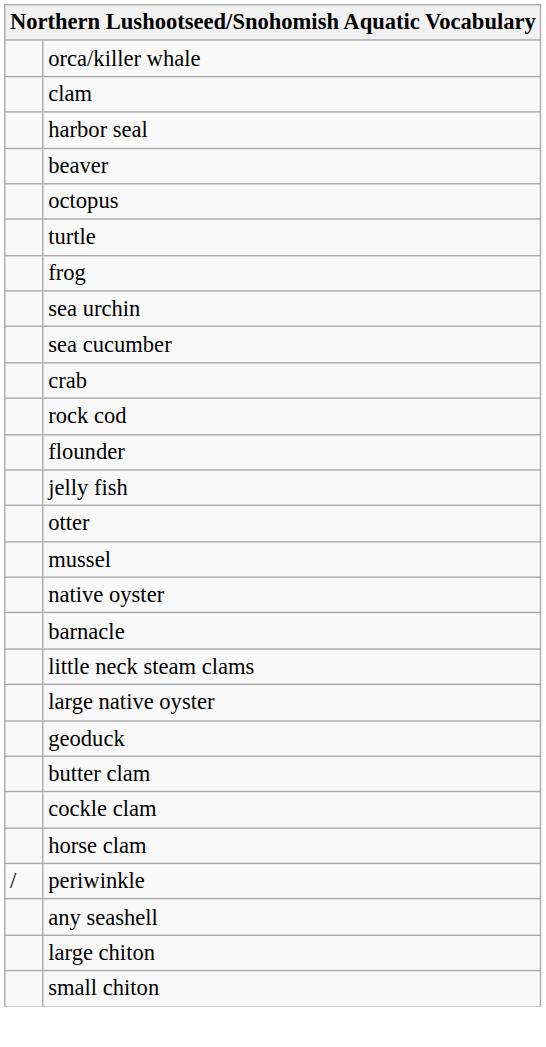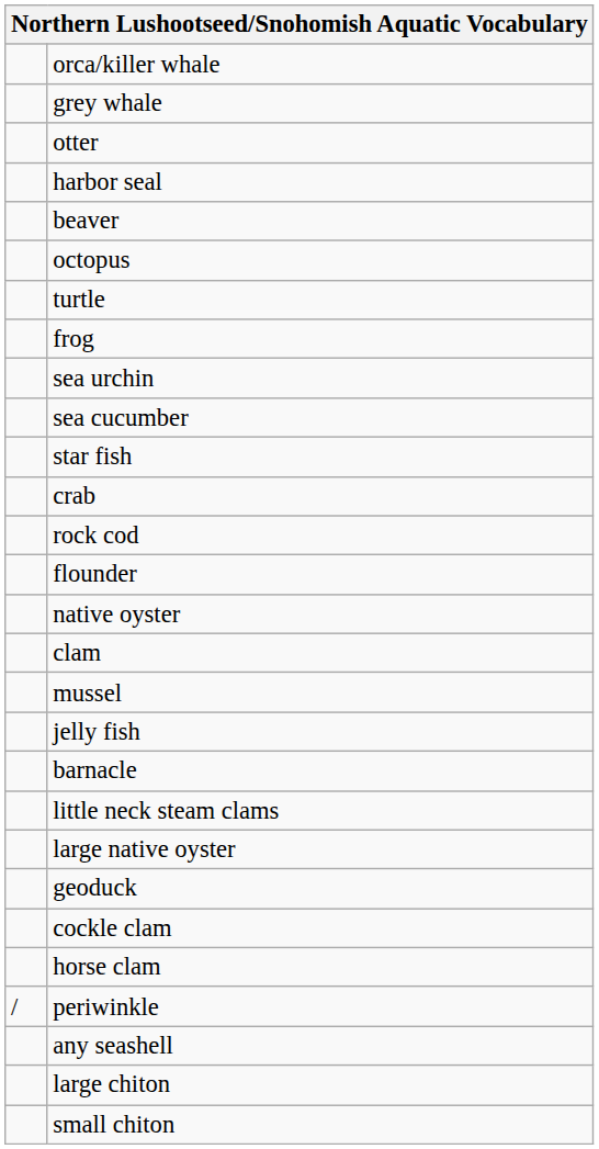+ row: grey whale
rows swapped: otter <-> clam
+ row: star fish
rows swapped: jelly fish <-> native oyster
- row: butter clam
